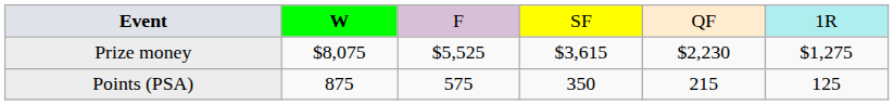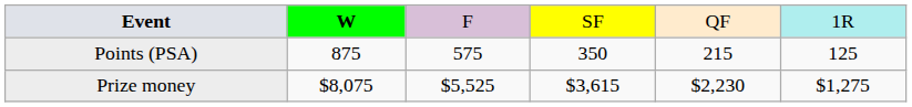rows swapped: Points (PSA) <-> Prize money
